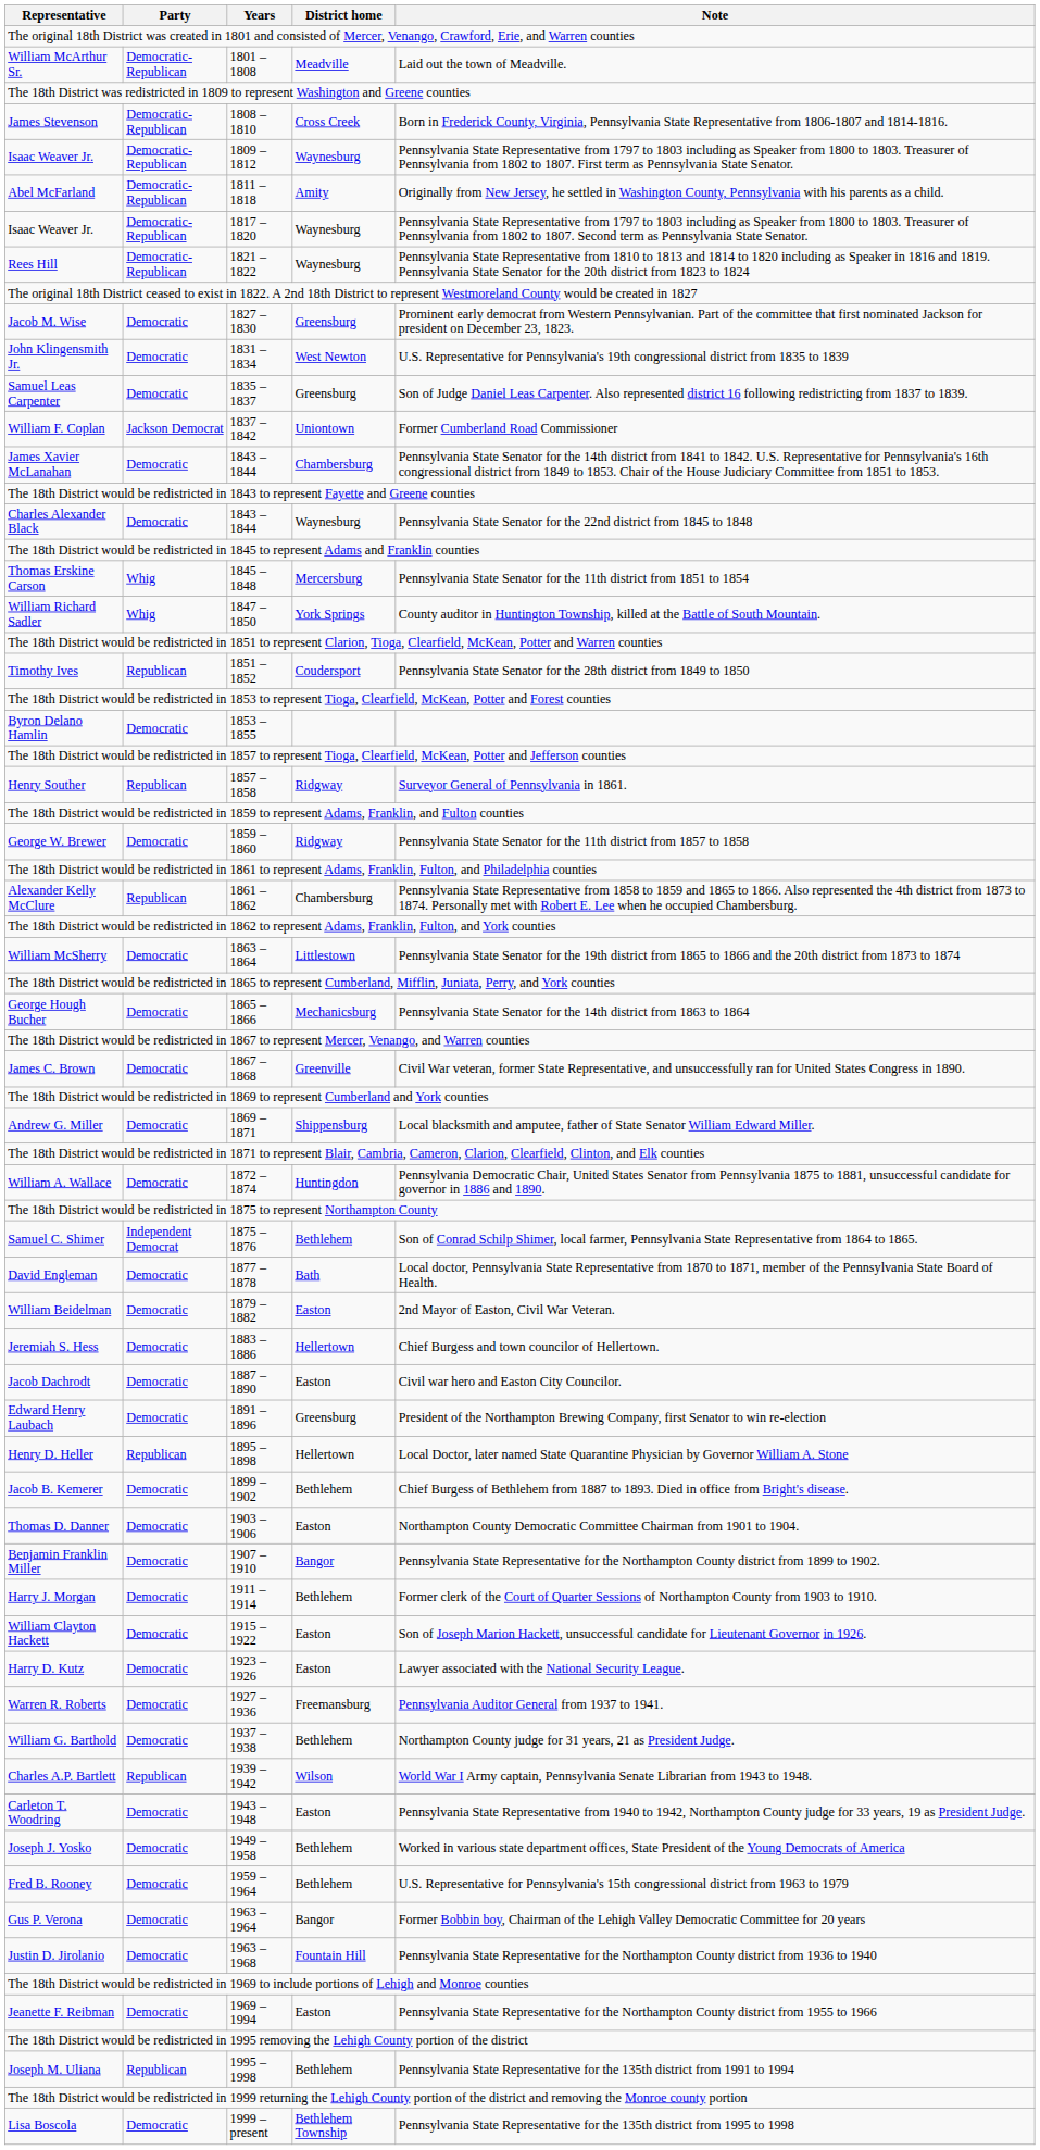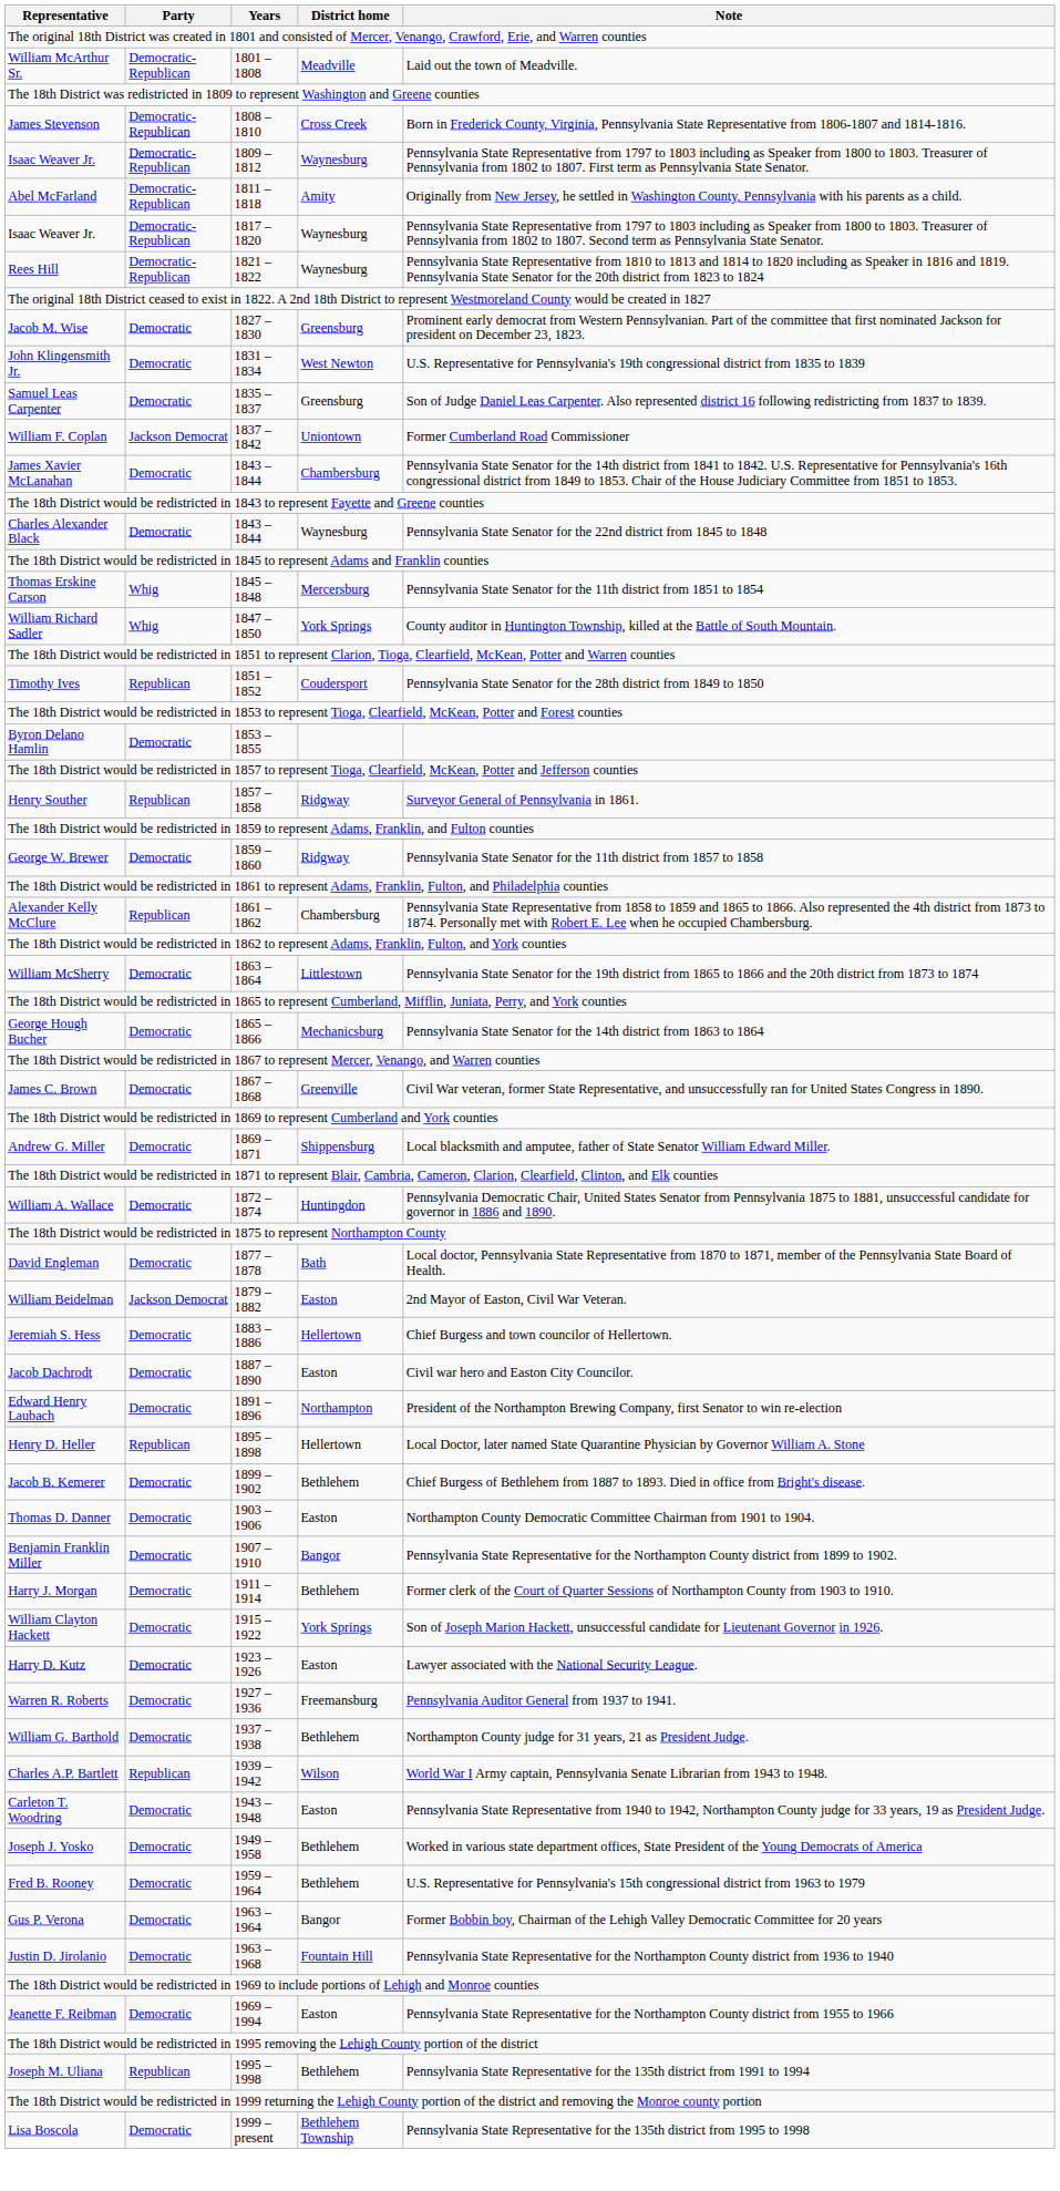- row: Samuel C. Shimer | Independent Democrat | 1875 – 1876 | Bethlehem | Son of Conrad Schilp Shimer, local farmer, Pennsylvania State Representative from 1864 to 1865.
William Beidelman | Party: Democratic -> Jackson Democrat
Edward Henry Laubach | District home: Greensburg -> Northampton
William Clayton Hackett | District home: Easton -> York Springs
